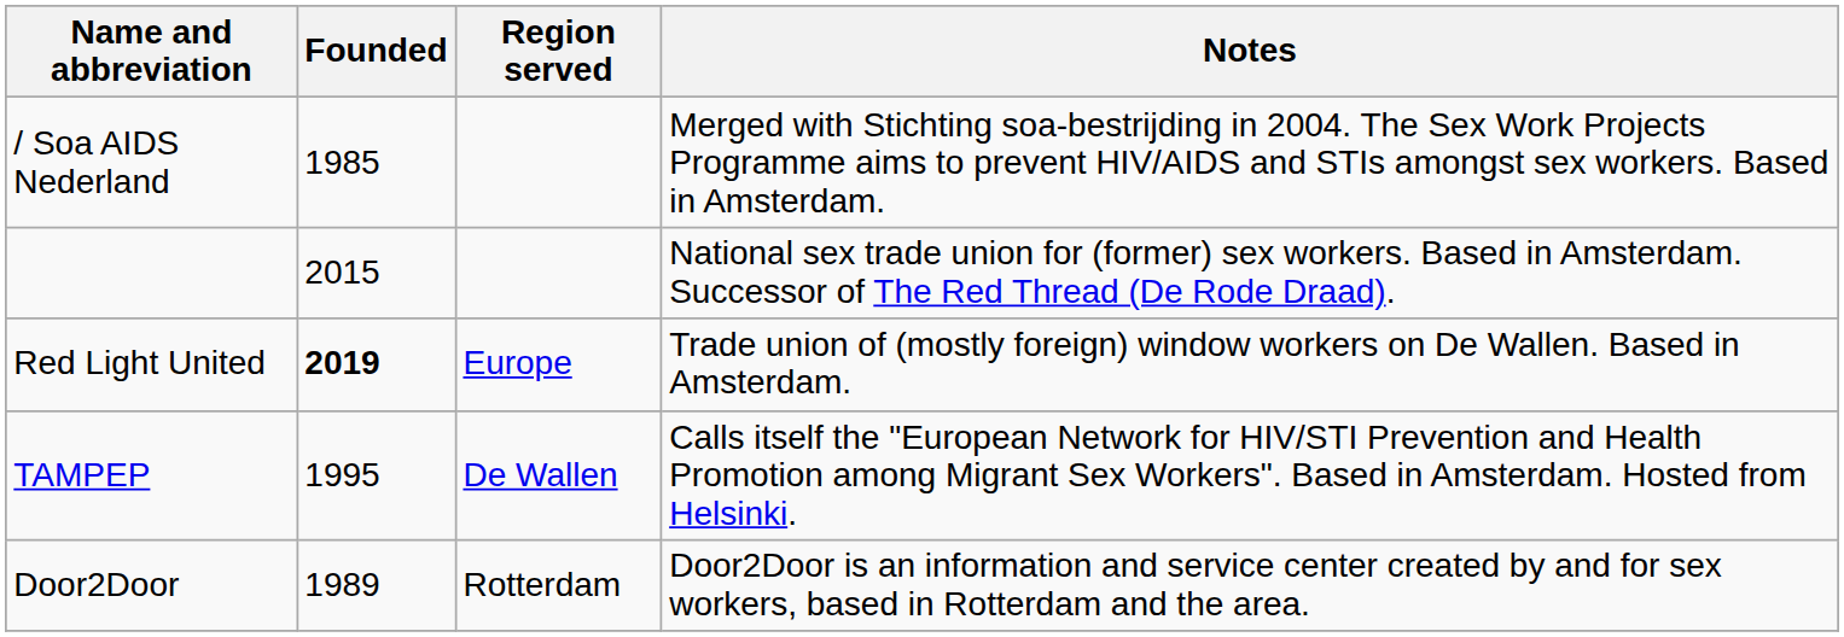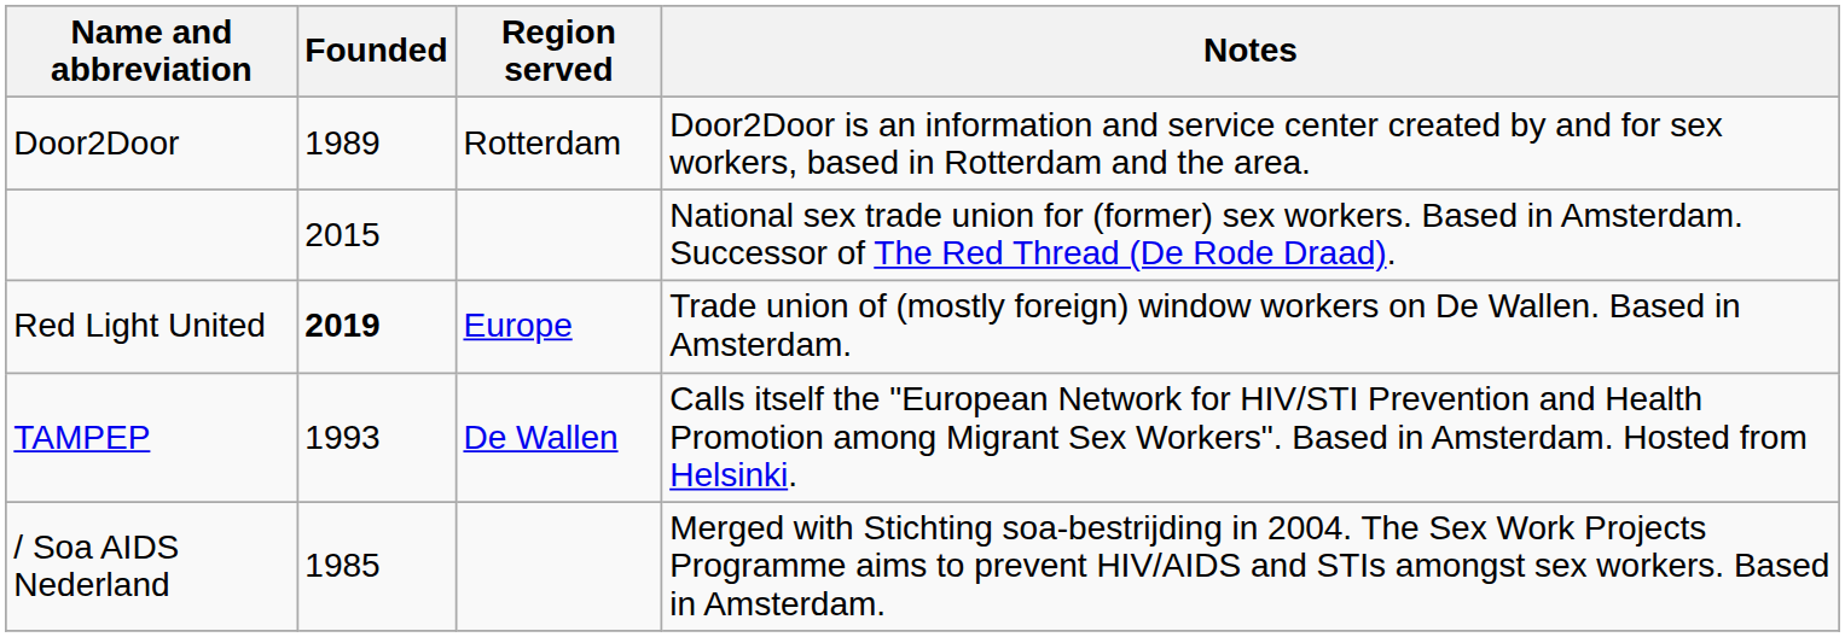rows swapped: / Soa AIDS Nederland <-> Door2Door
TAMPEP | Founded: 1995 -> 1993
